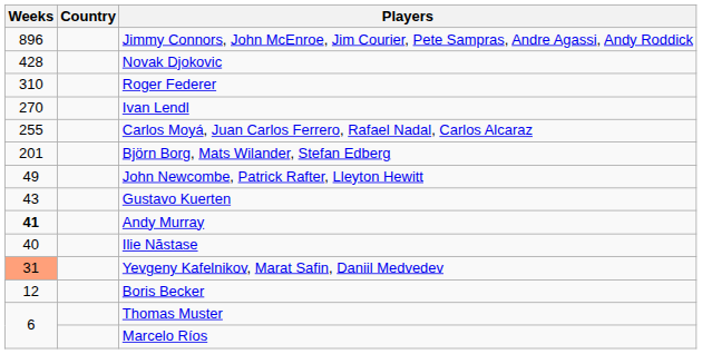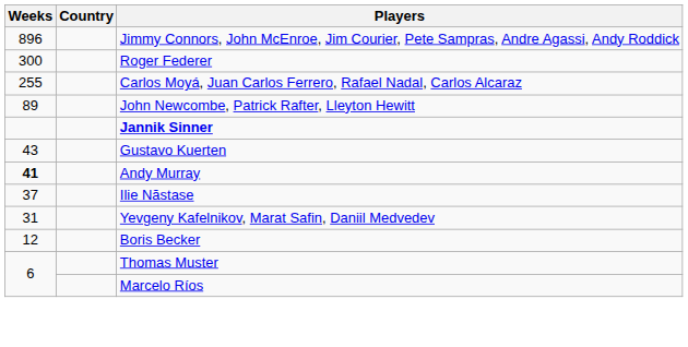- row: 428 | Novak Djokovic
Roger Federer | Weeks: 310 -> 300
- row: 270 | Ivan Lendl
- row: 201 | Björn Borg, Mats Wilander, Stefan Edberg
John Newcombe, Patrick Rafter, Lleyton Hewitt | Weeks: 49 -> 89
+ row: Jannik Sinner
Ilie Năstase | Weeks: 40 -> 37
Yevgeny Kafelnikov, Marat Safin, Daniil Medvedev | Weeks: lightsalmon background -> no background
